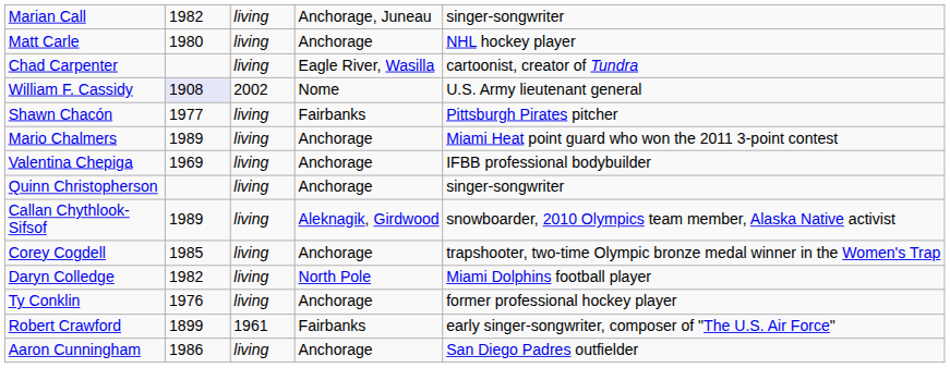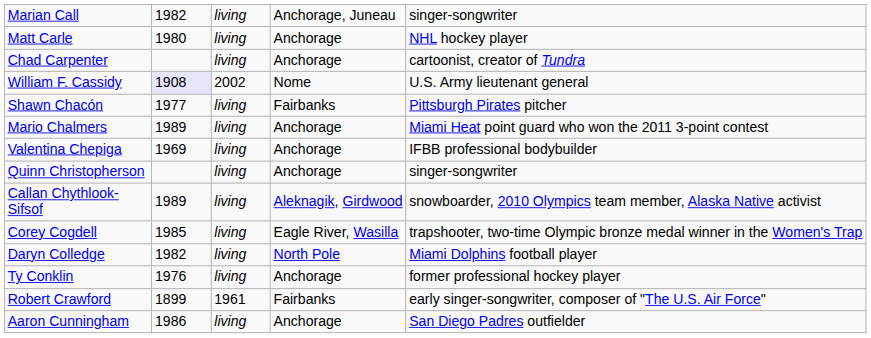Chad Carpenter | column 4: Eagle River, Wasilla -> Anchorage
Corey Cogdell | column 4: Anchorage -> Eagle River, Wasilla
